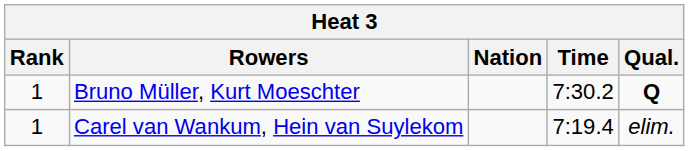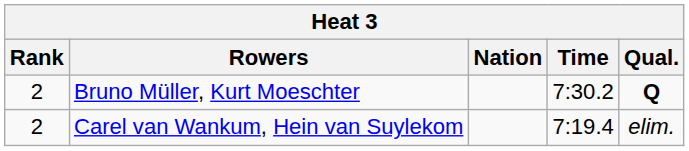Bruno Müller, Kurt Moeschter | Rank: 1 -> 2
Carel van Wankum, Hein van Suylekom | Rank: 1 -> 2
